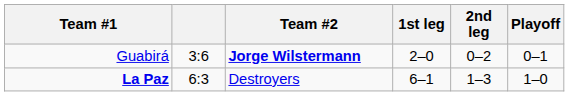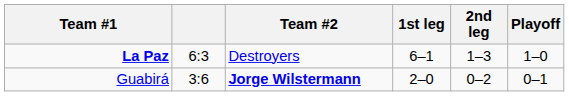rows swapped: Guabirá <-> La Paz
